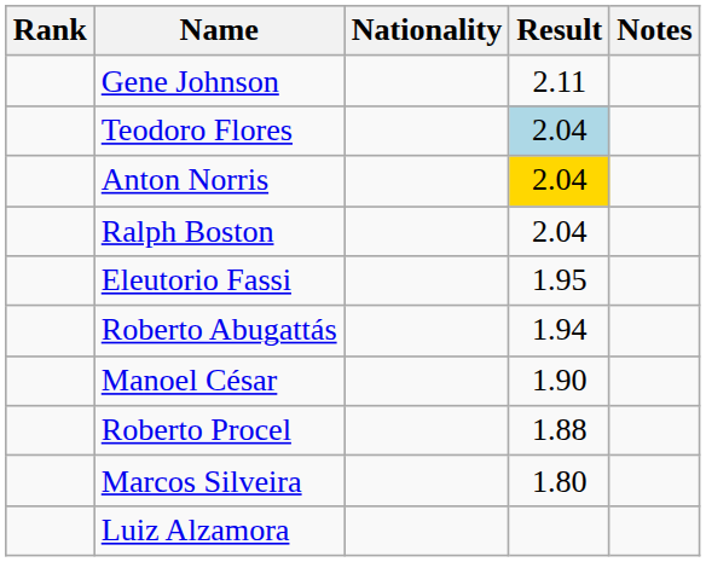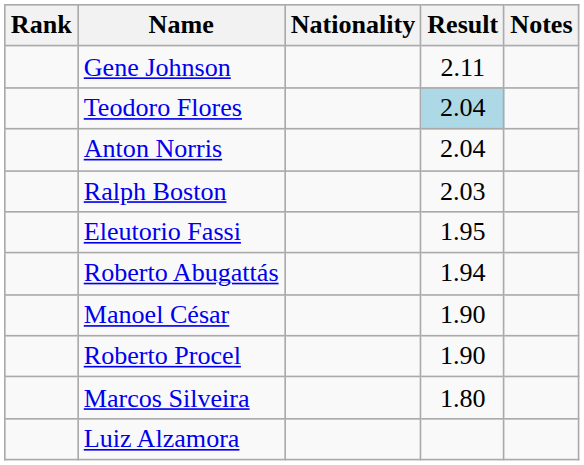Anton Norris | Result: gold background -> no background
Ralph Boston | Result: 2.04 -> 2.03
Roberto Procel | Result: 1.88 -> 1.90
